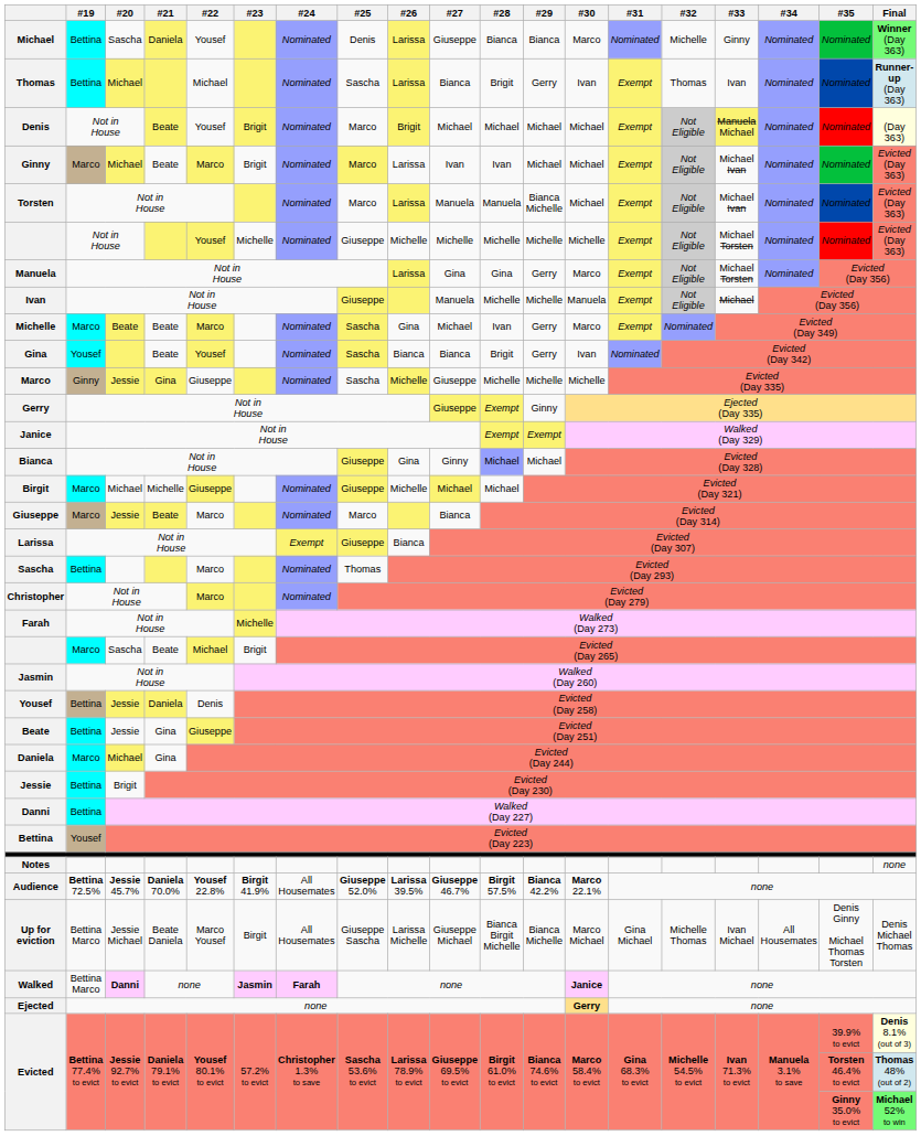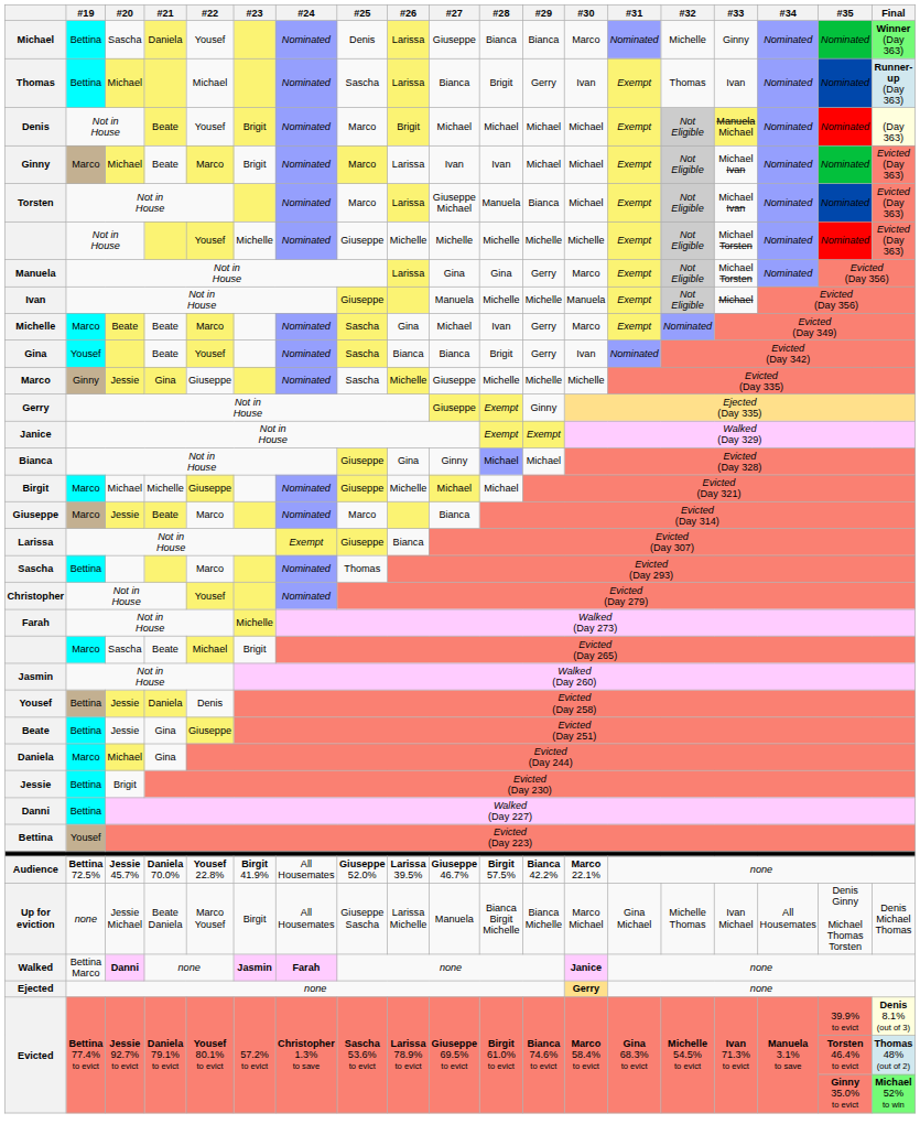Torsten | #27: Manuela -> Giuseppe Michael
Torsten | #29: Bianca Michelle -> Bianca
Christopher | #22: Marco -> Yousef
- row: Notes | none
Up for eviction | #19: Bettina Marco -> none
Up for eviction | #27: Giuseppe Michael -> Manuela
